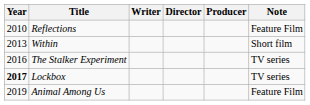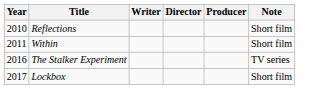Reflections | Note: Feature Film -> Short film
Within | Year: 2013 -> 2011
Lockbox | Year: bold -> normal
Lockbox | Note: TV series -> Short film
- row: 2019 | Animal Among Us | Feature Film
